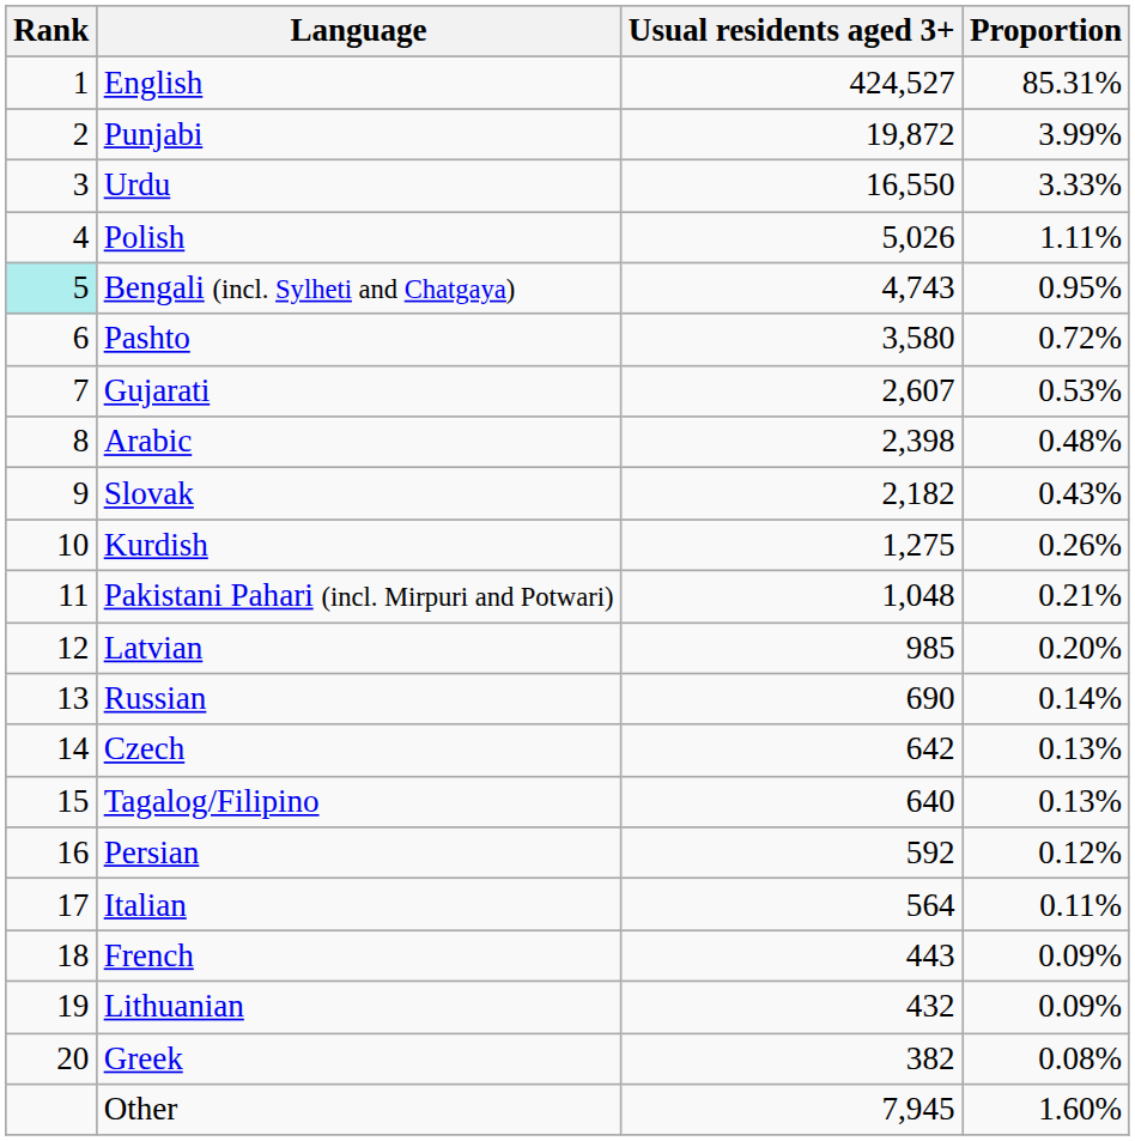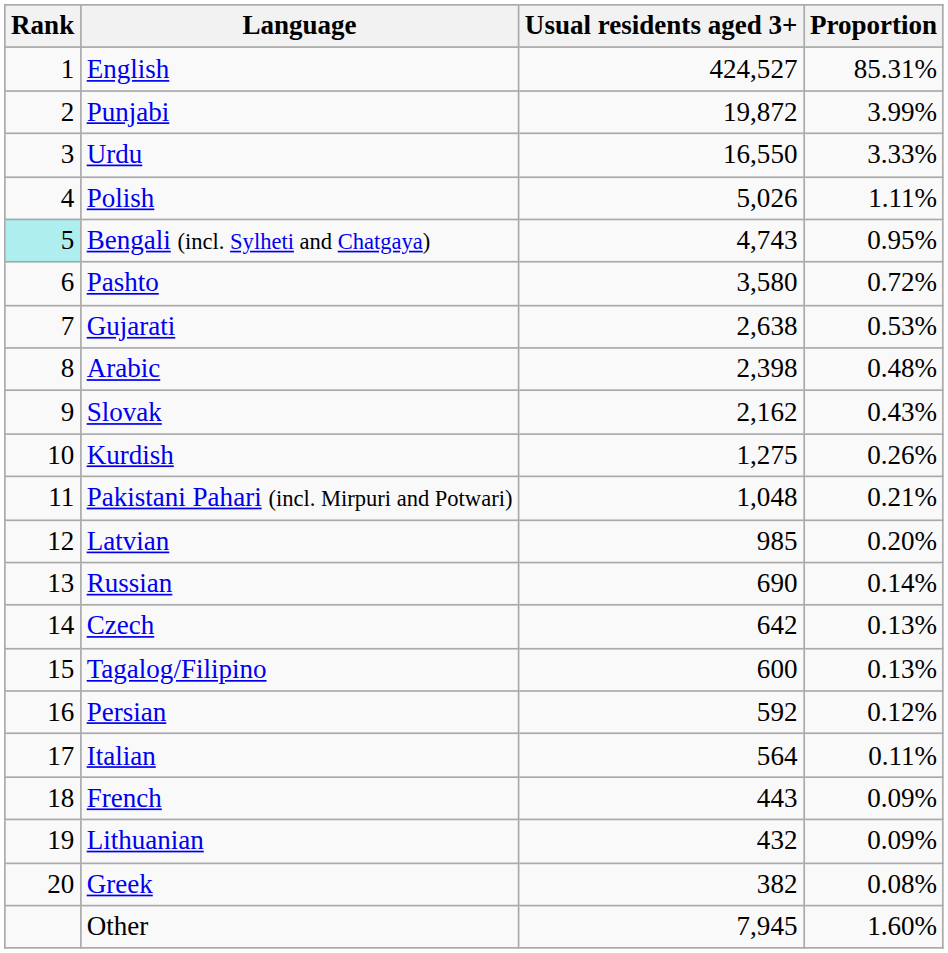Gujarati | Usual residents aged 3+: 2,607 -> 2,638
Slovak | Usual residents aged 3+: 2,182 -> 2,162
Tagalog/Filipino | Usual residents aged 3+: 640 -> 600
